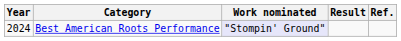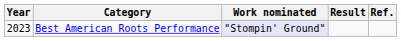Best American Roots Performance | Year: 2024 -> 2023
